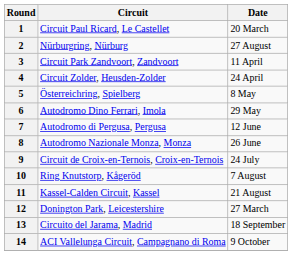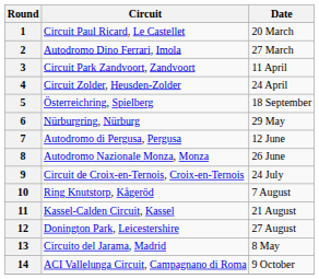2 | Circuit: Nürburgring, Nürburg -> Autodromo Dino Ferrari, Imola
2 | Date: 27 August -> 27 March
5 | Date: 8 May -> 18 September
6 | Circuit: Autodromo Dino Ferrari, Imola -> Nürburgring, Nürburg
12 | Date: 27 March -> 27 August
13 | Date: 18 September -> 8 May
